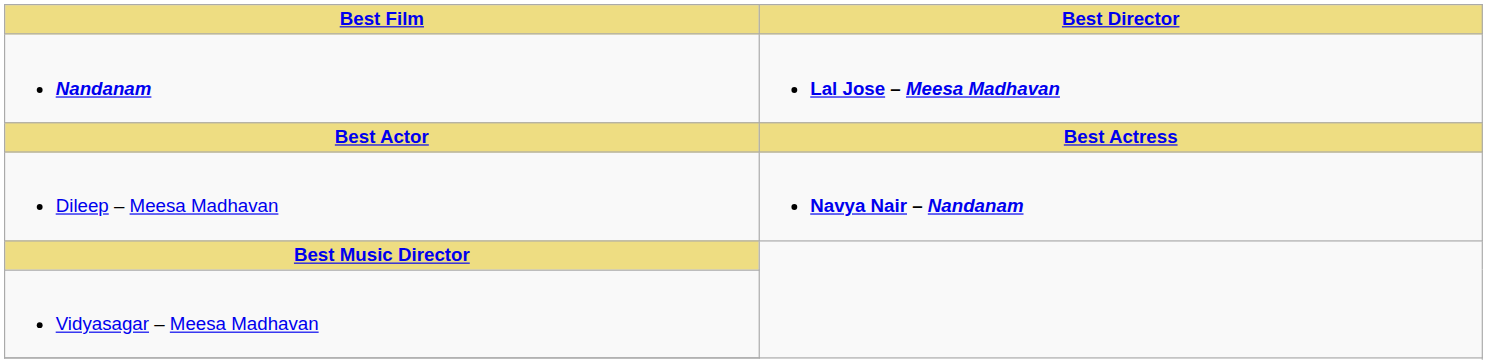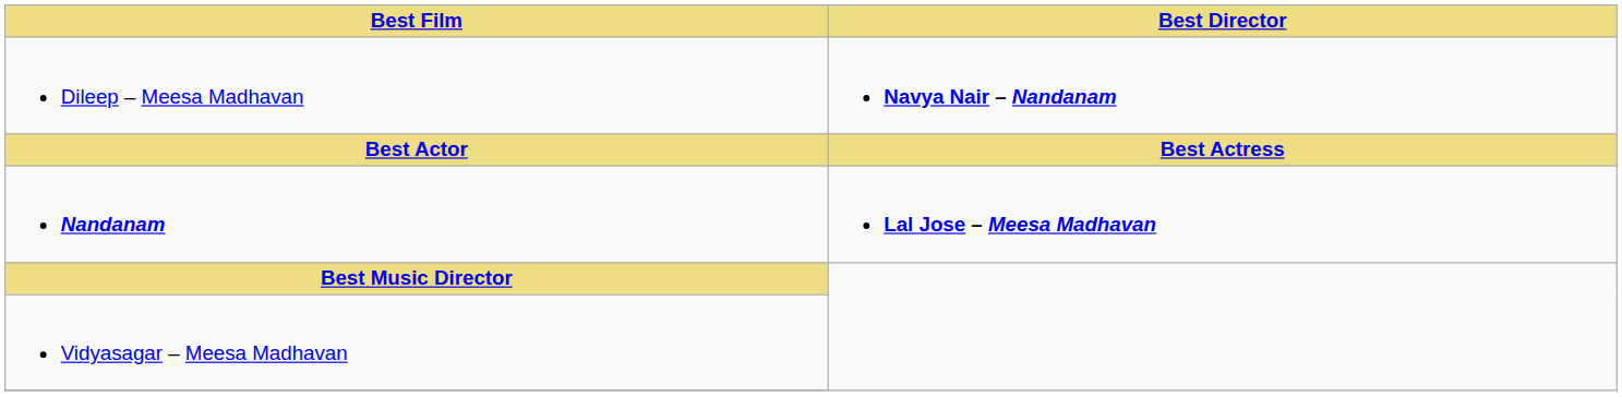rows swapped: Nandanam <-> Dileep – Meesa Madhavan
